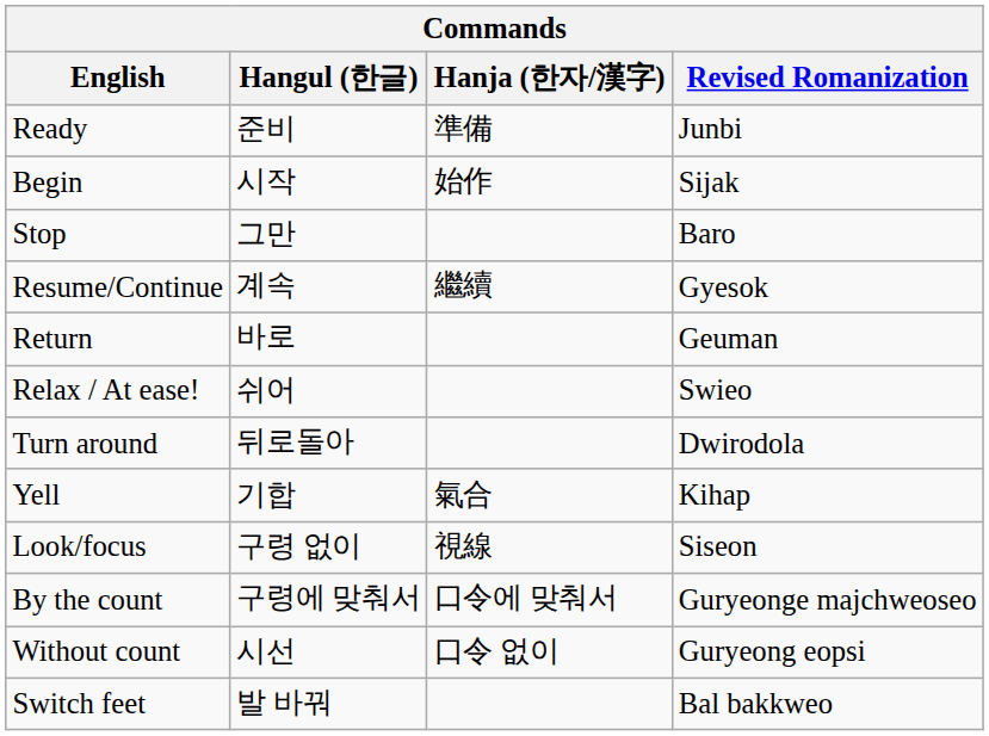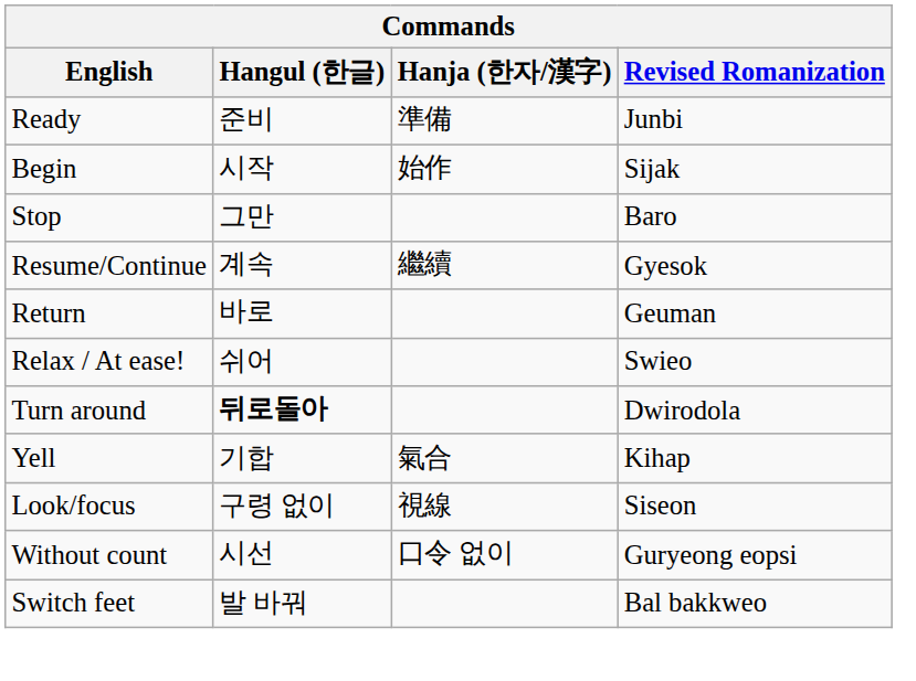Turn around | Hangul (한글): normal -> bold
- row: By the count | 구령에 맞춰서 | 口令에 맞춰서 | Guryeonge majchweoseo
